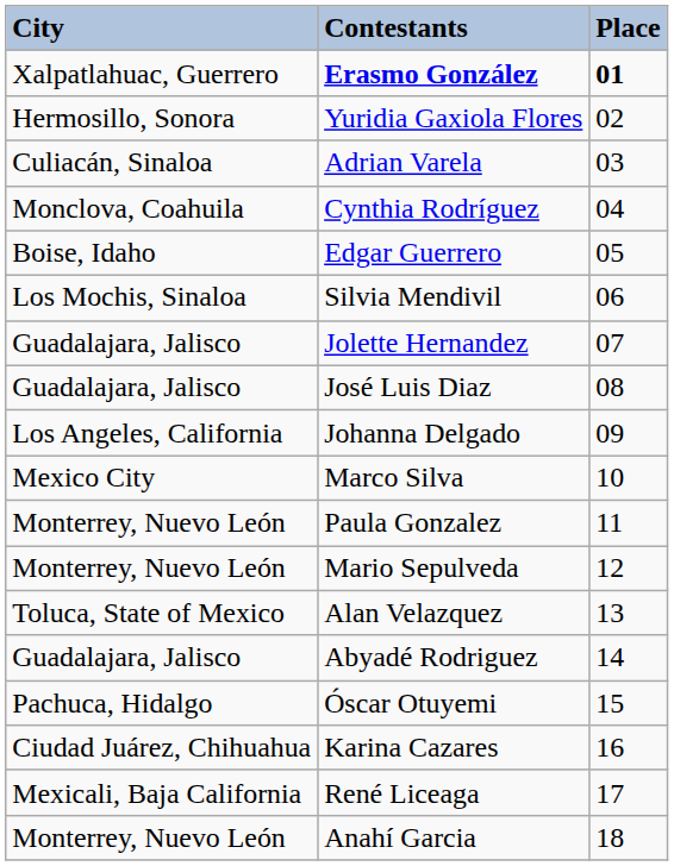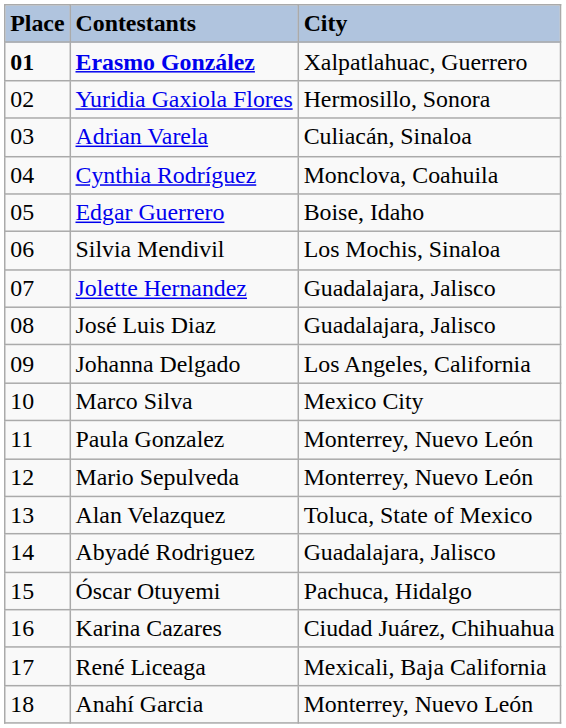columns swapped: Place <-> City
